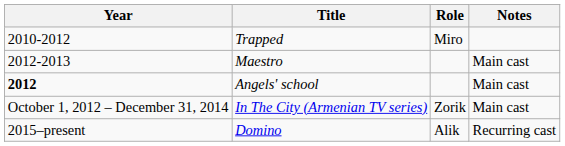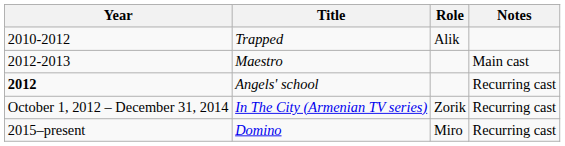Trapped | Role: Miro -> Alik
Angels' school | Notes: Main cast -> Recurring cast
In The City (Armenian TV series) | Notes: Main cast -> Recurring cast
Domino | Role: Alik -> Miro
